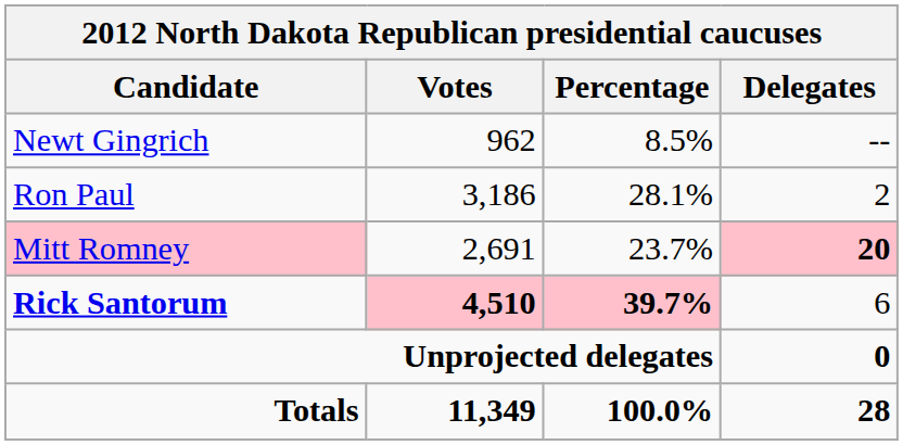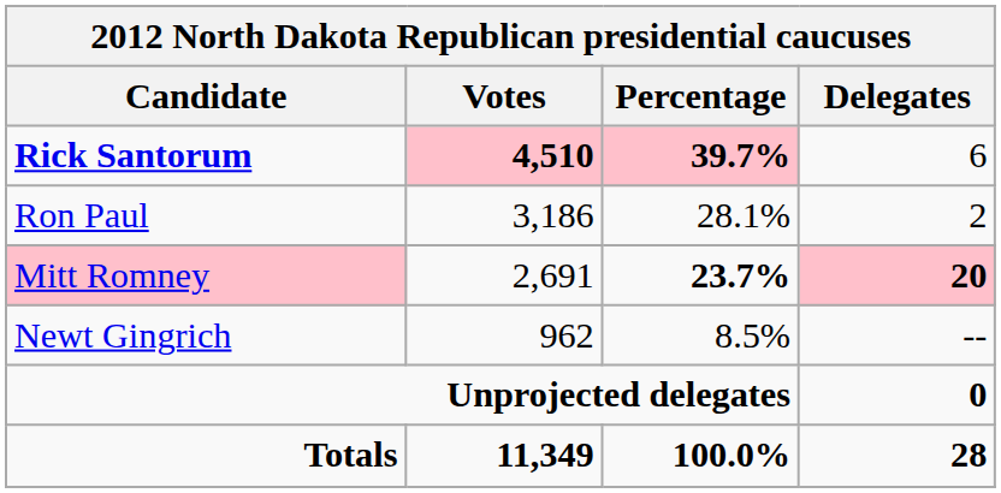rows swapped: Rick Santorum <-> Newt Gingrich
Mitt Romney | Percentage: normal -> bold
